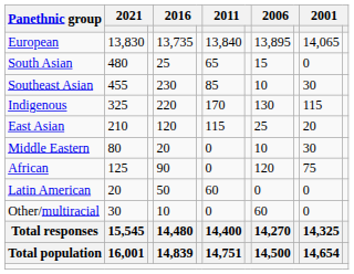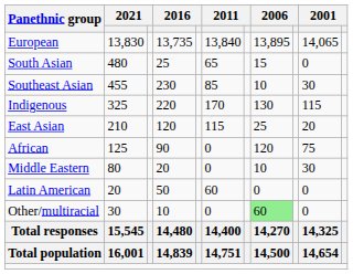rows swapped: African <-> Middle Eastern
Other/multiracial | column 8: no background -> lightgreen background
